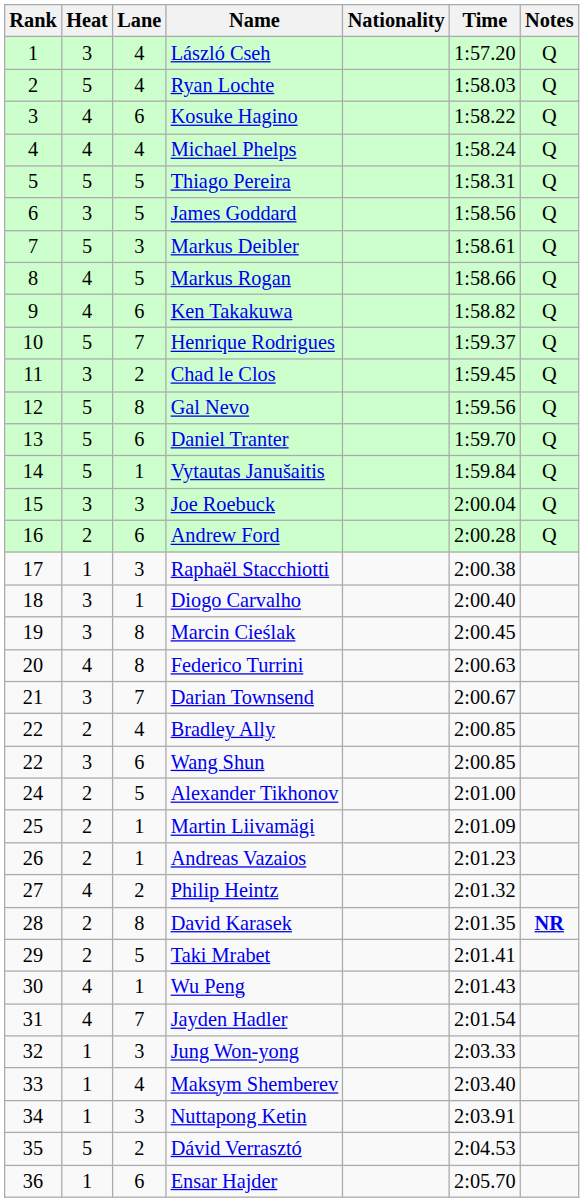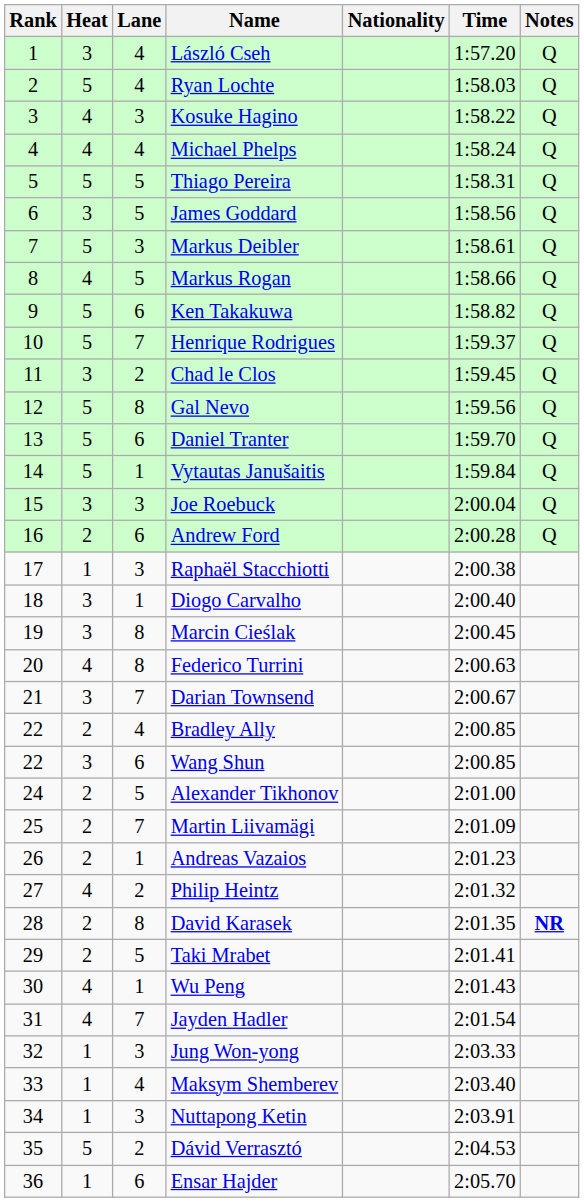Kosuke Hagino | Lane: 6 -> 3
Ken Takakuwa | Heat: 4 -> 5
Martin Liivamägi | Lane: 1 -> 7
